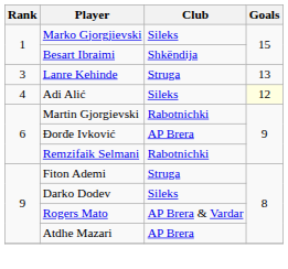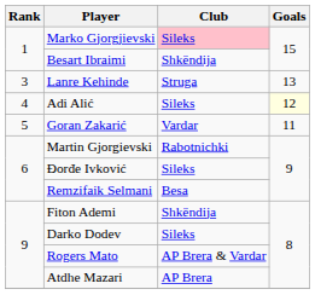Marko Gjorgjievski | Club: no background -> pink background
+ row: 5 | Goran Zakarić | Vardar | 11
Đorđe Ivković | Club: AP Brera -> Sileks
Remzifaik Selmani | Club: Rabotnichki -> Besa
Fiton Ademi | Club: Struga -> Shkëndija
